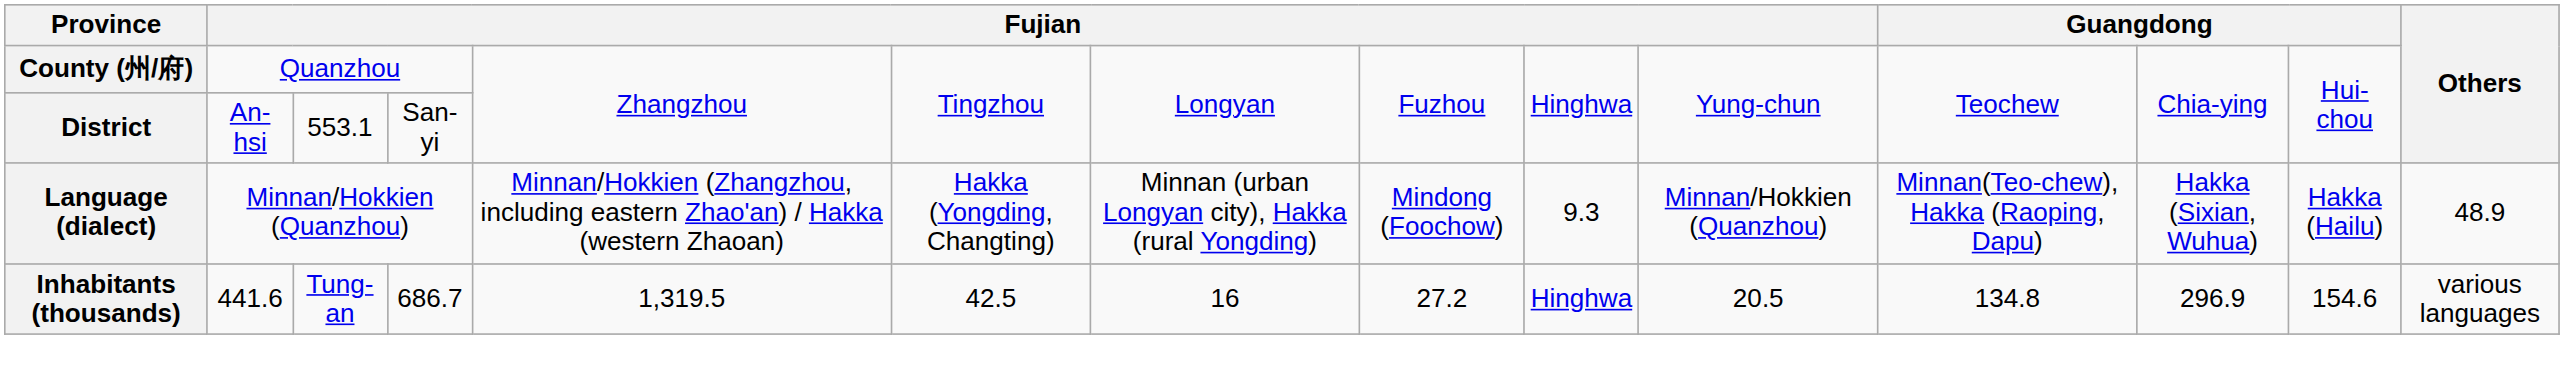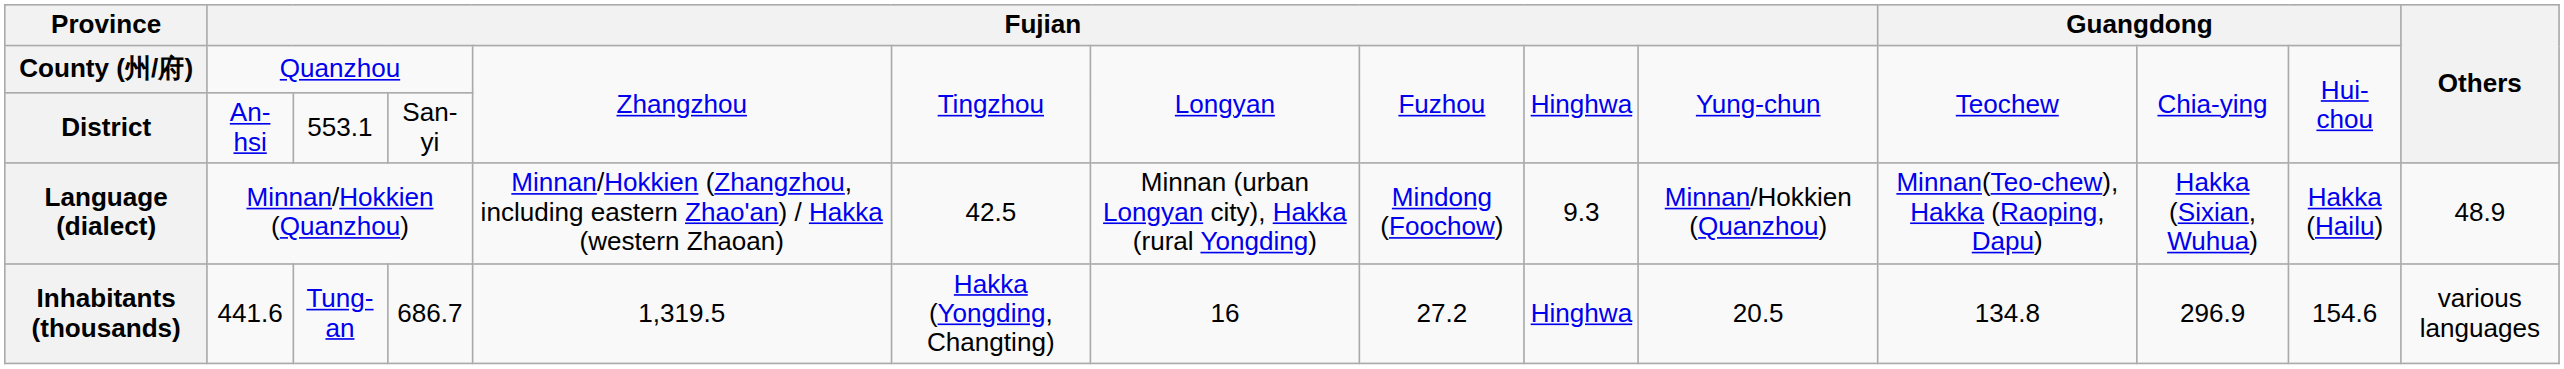Language (dialect) | column 6: Hakka (Yongding, Changting) -> 42.5
Inhabitants (thousands) | column 6: 42.5 -> Hakka (Yongding, Changting)
